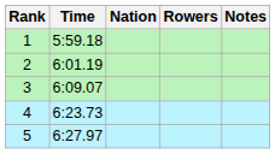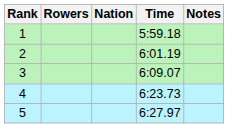columns swapped: Rowers <-> Time
